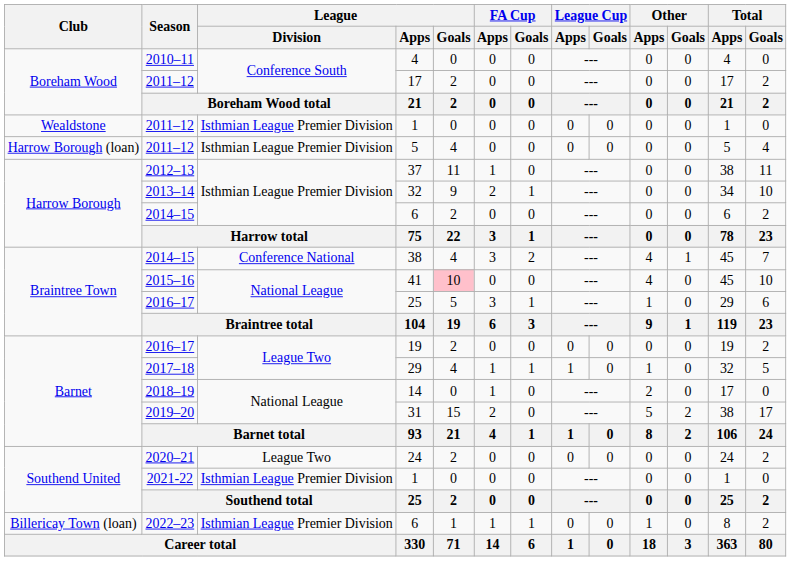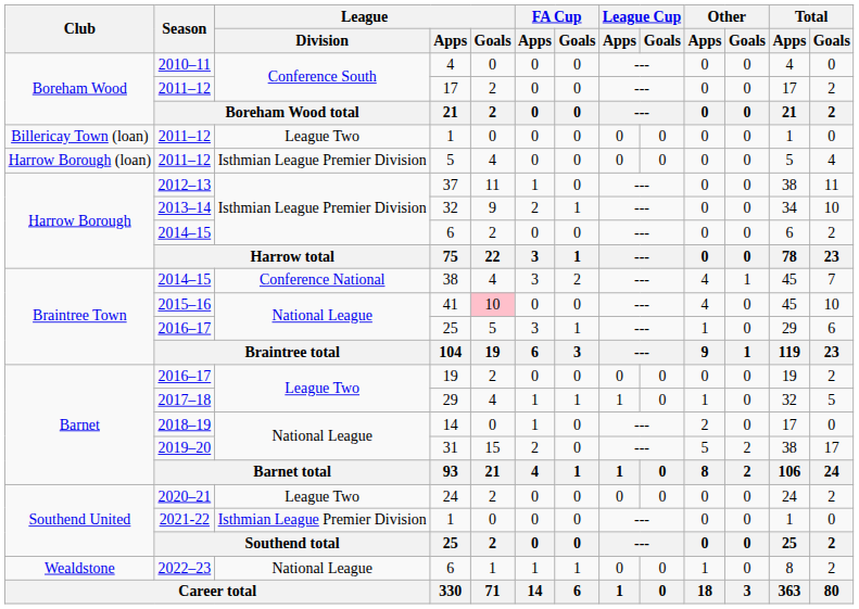2011–12 / 1 | Club: Wealdstone -> Billericay Town (loan)
2011–12 / 1 | League / Division: Isthmian League Premier Division -> League Two
2022–23 / 6 | Club: Billericay Town (loan) -> Wealdstone
2022–23 / 6 | League / Division: Isthmian League Premier Division -> National League
